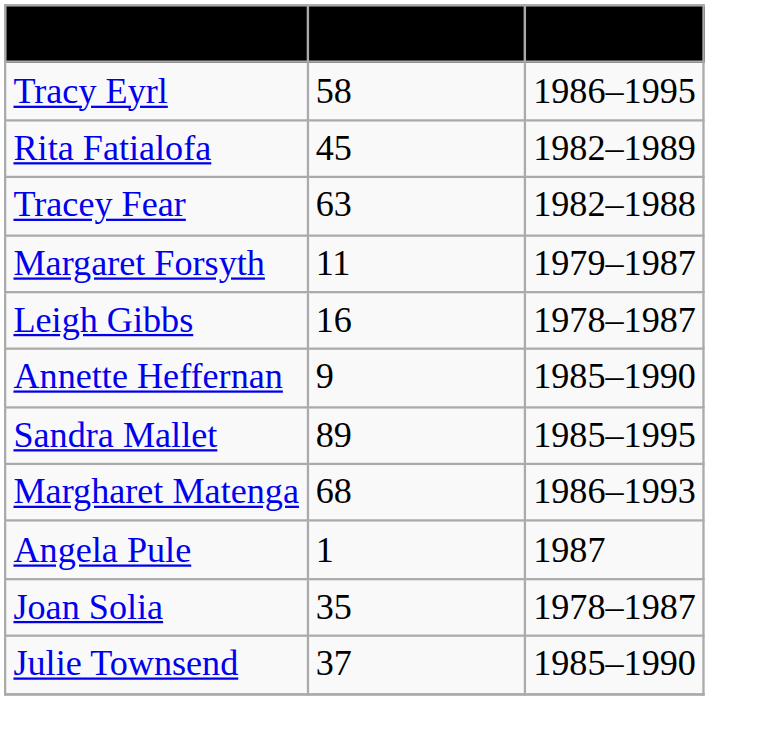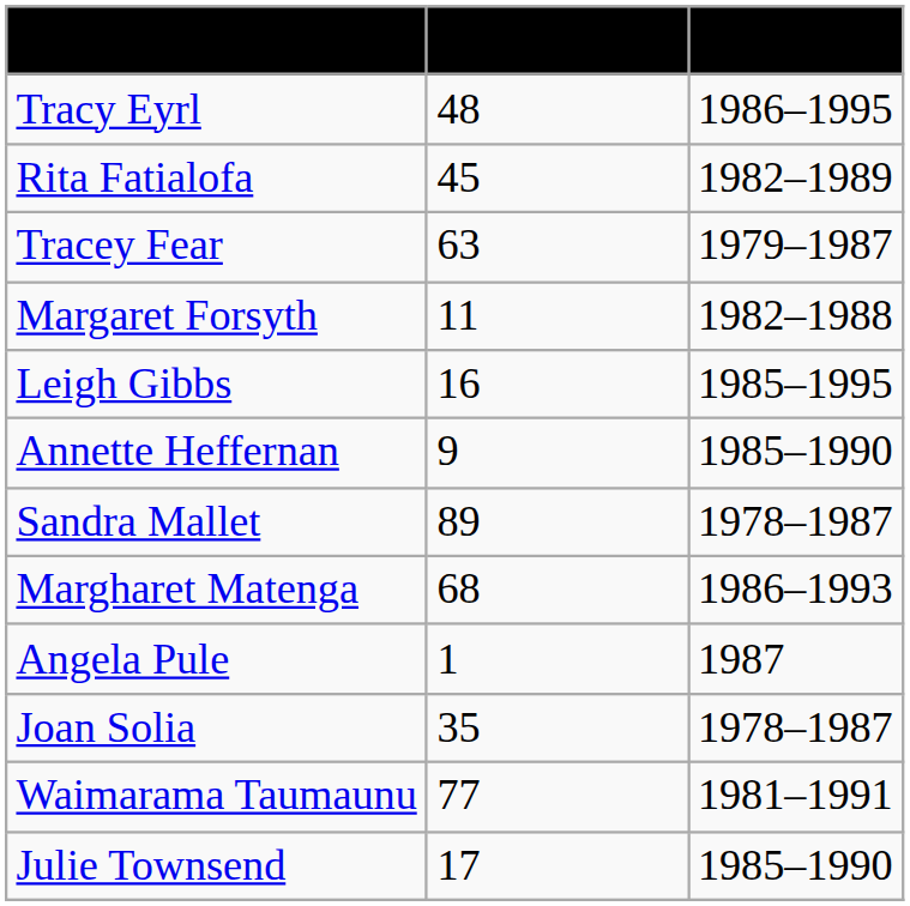Tracy Eyrl | Appearances: 58 -> 48
Tracey Fear | Years: 1982–1988 -> 1979–1987
Margaret Forsyth | Years: 1979–1987 -> 1982–1988
Leigh Gibbs | Years: 1978–1987 -> 1985–1995
Sandra Mallet | Years: 1985–1995 -> 1978–1987
+ row: Waimarama Taumaunu | 77 | 1981–1991
Julie Townsend | Appearances: 37 -> 17
